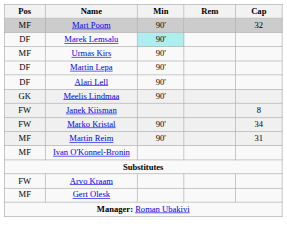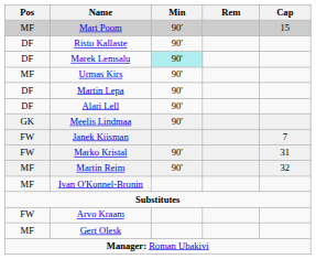Mart Poom | Cap: 32 -> 15
+ row: DF | Risto Kallaste | 90'
Janek Kiisman | Cap: 8 -> 7
Marko Kristal | Cap: 34 -> 31
Martin Reim | Cap: 31 -> 32
